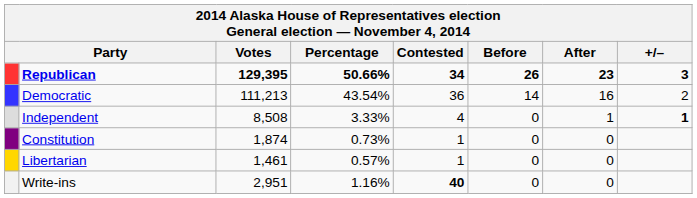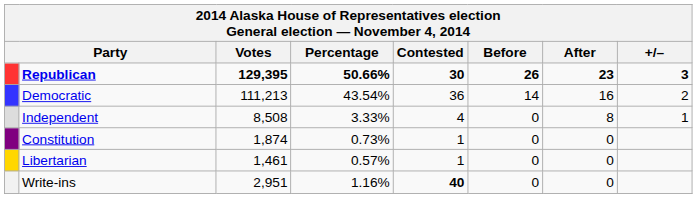Republican | Contested: 34 -> 30
Independent | After: 1 -> 8
Independent | +/–: bold -> normal
